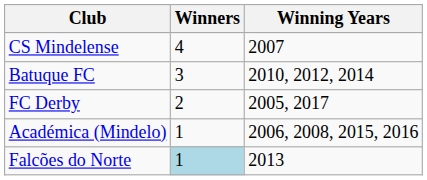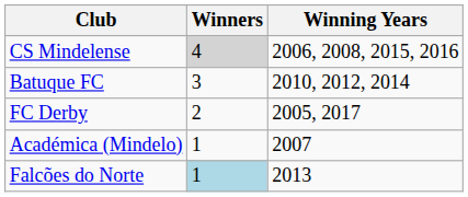CS Mindelense | Winners: no background -> lightgrey background
CS Mindelense | Winning Years: 2007 -> 2006, 2008, 2015, 2016
Académica (Mindelo) | Winning Years: 2006, 2008, 2015, 2016 -> 2007
